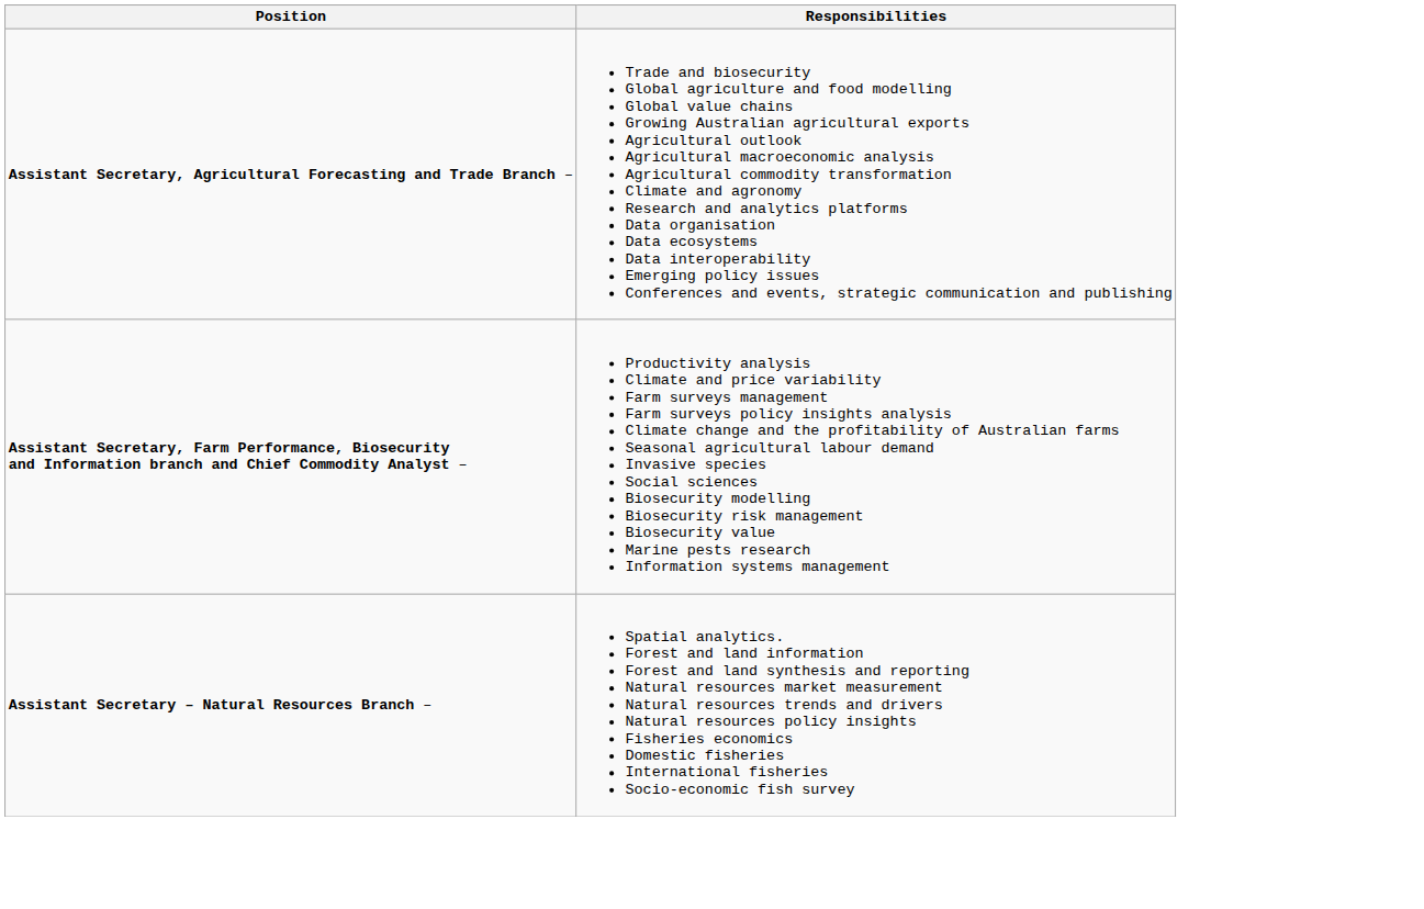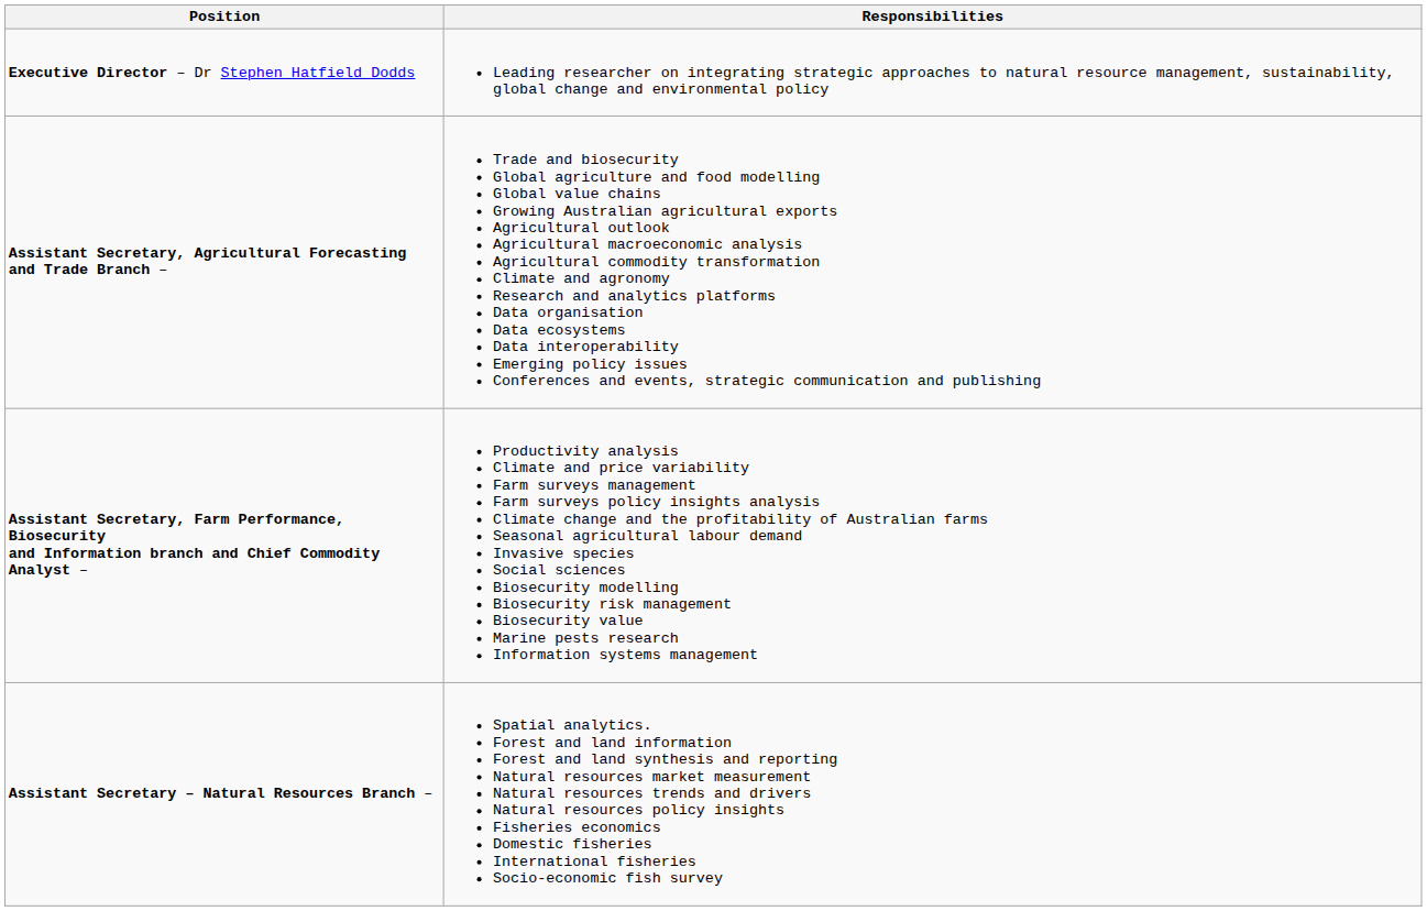+ row: Executive Director – Dr Stephen Hatfield Dodds | Leading researcher on integrating strategic approaches to natural resource management, sustainability, global change and environmental policy
